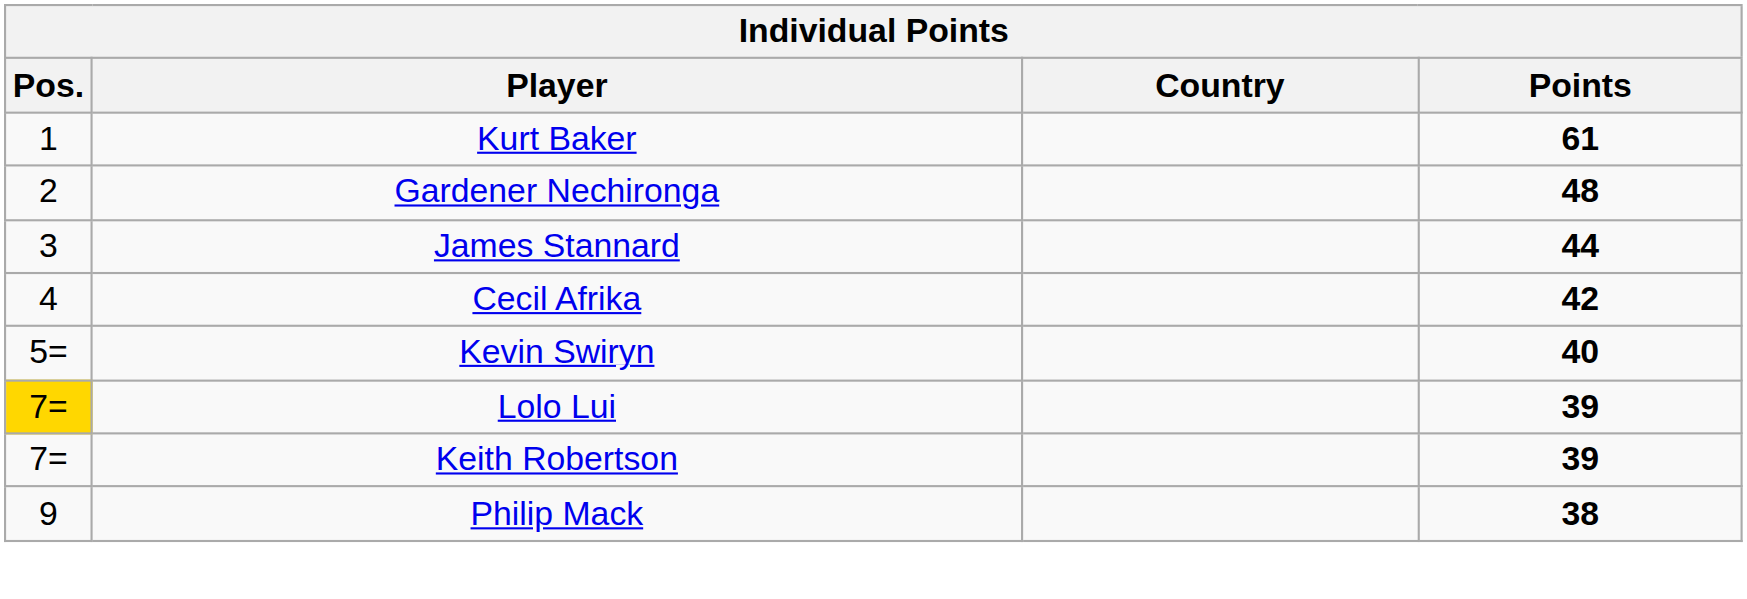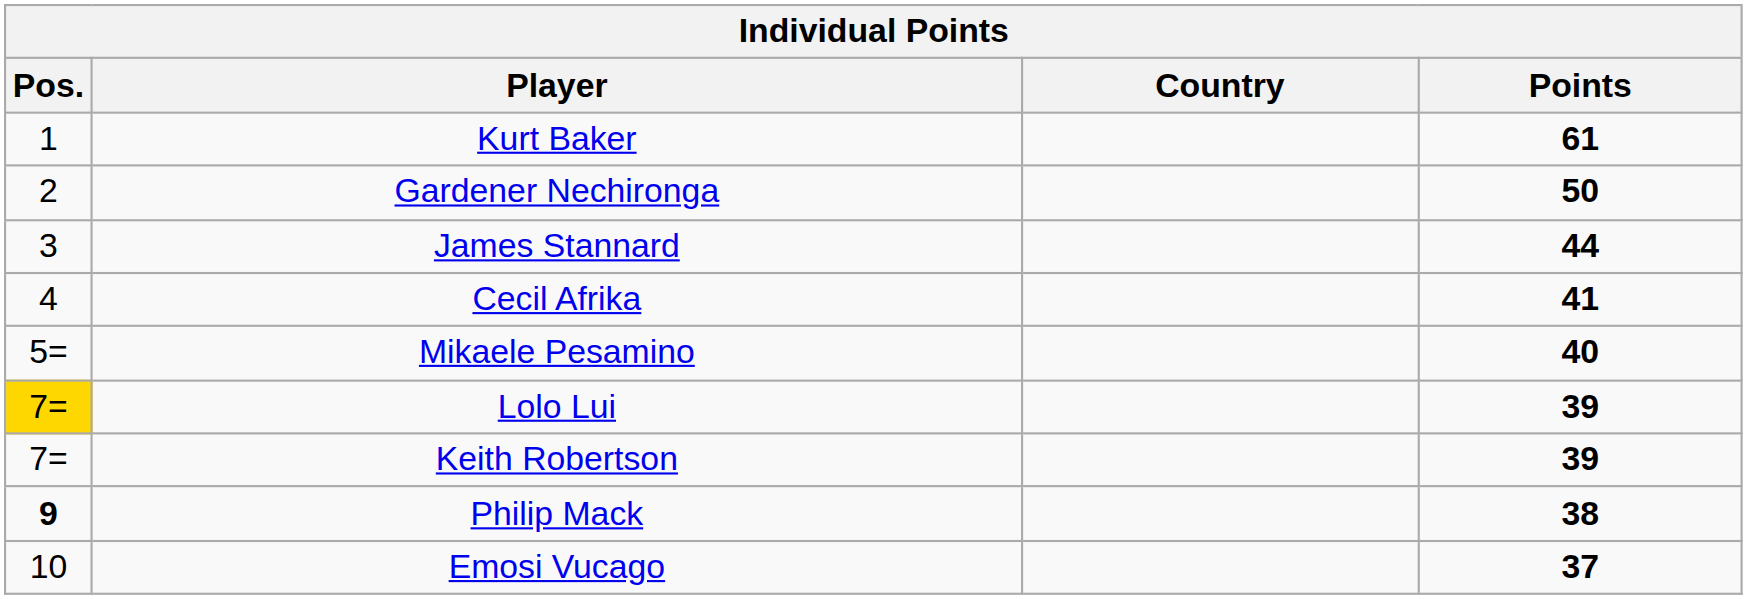Gardener Nechironga | Points: 48 -> 50
Cecil Afrika | Points: 42 -> 41
+ row: 5= | Mikaele Pesamino | 40
- row: 5= | Kevin Swiryn | 40
Philip Mack | Pos.: normal -> bold
+ row: 10 | Emosi Vucago | 37
